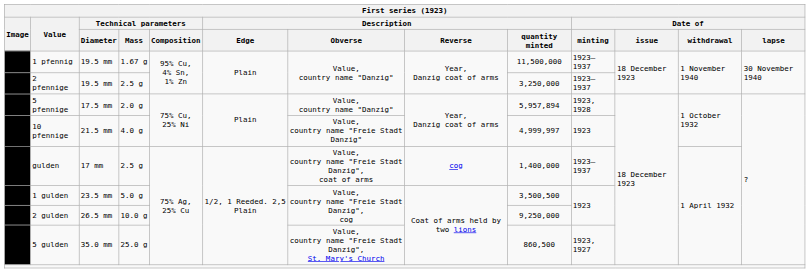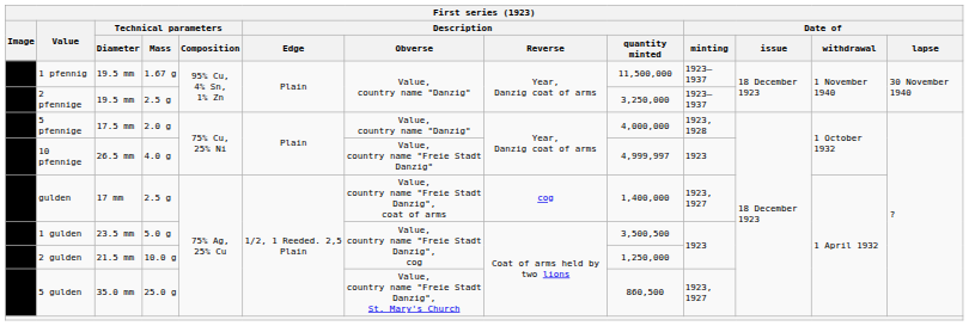5 pfennige | First series (1923) / Description / quantity minted: 5,957,894 -> 4,000,000
10 pfennige | First series (1923) / Technical parameters / Diameter: 21.5 mm -> 26.5 mm
gulden | First series (1923) / Date of / minting: 1923–1937 -> 1923, 1927
2 gulden | First series (1923) / Technical parameters / Diameter: 26.5 mm -> 21.5 mm
2 gulden | First series (1923) / Description / quantity minted: 9,250,000 -> 1,250,000
